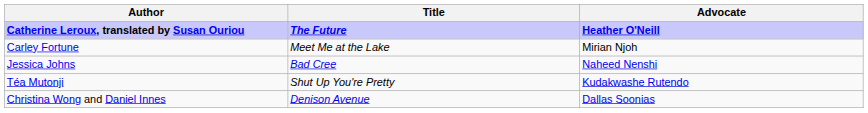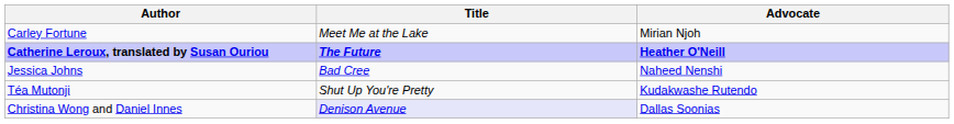rows swapped: Catherine Leroux, translated by Susan Ouriou <-> Carley Fortune
Christina Wong and Daniel Innes | Title: no background -> lavender background
